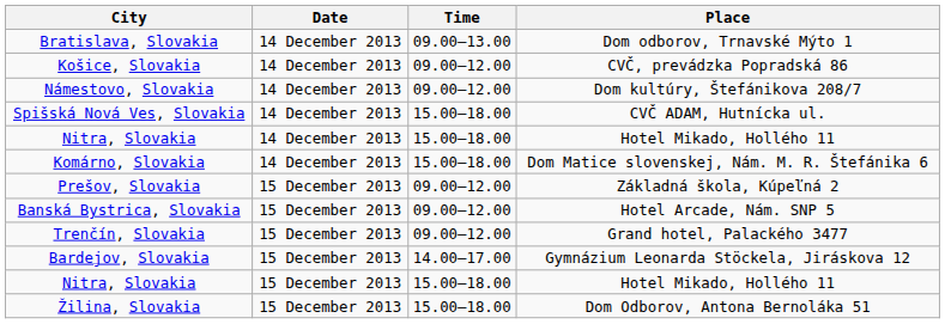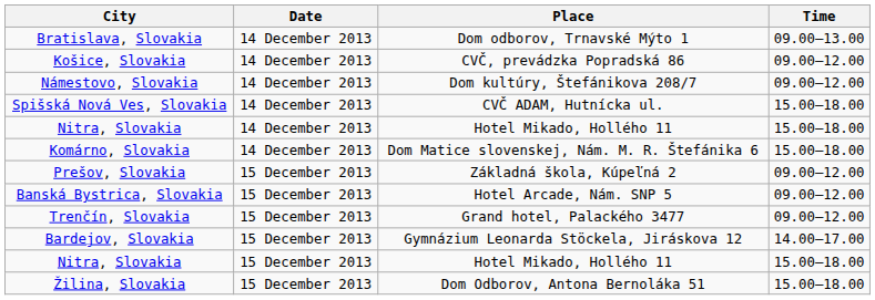columns swapped: Place <-> Time
